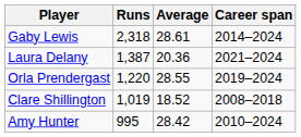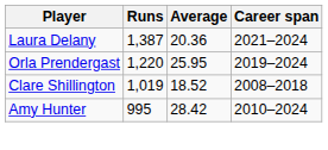- row: Gaby Lewis | 2,318 | 28.61 | 2014–2024
Orla Prendergast | Average: 28.55 -> 25.95
